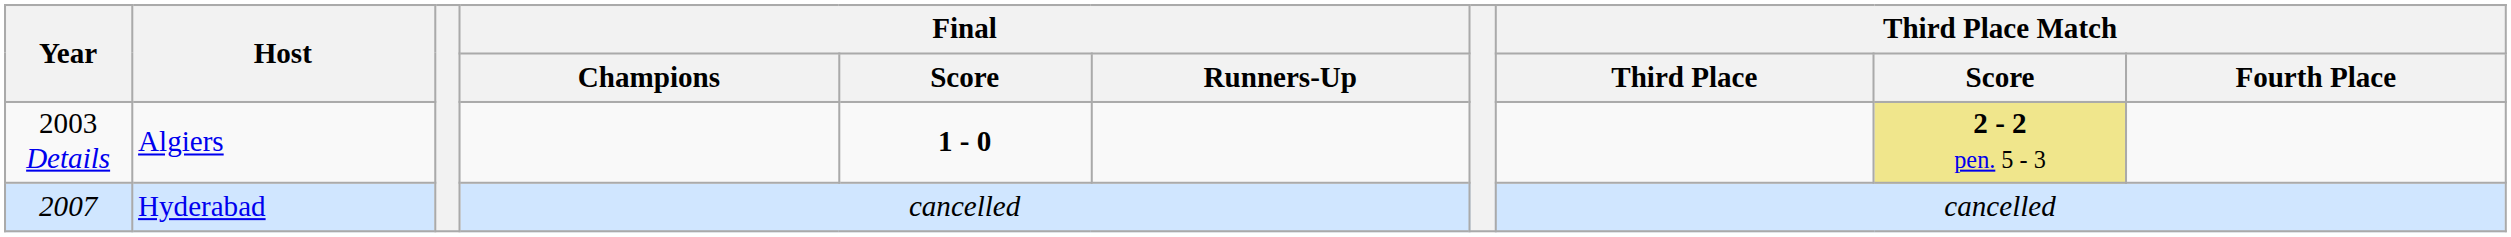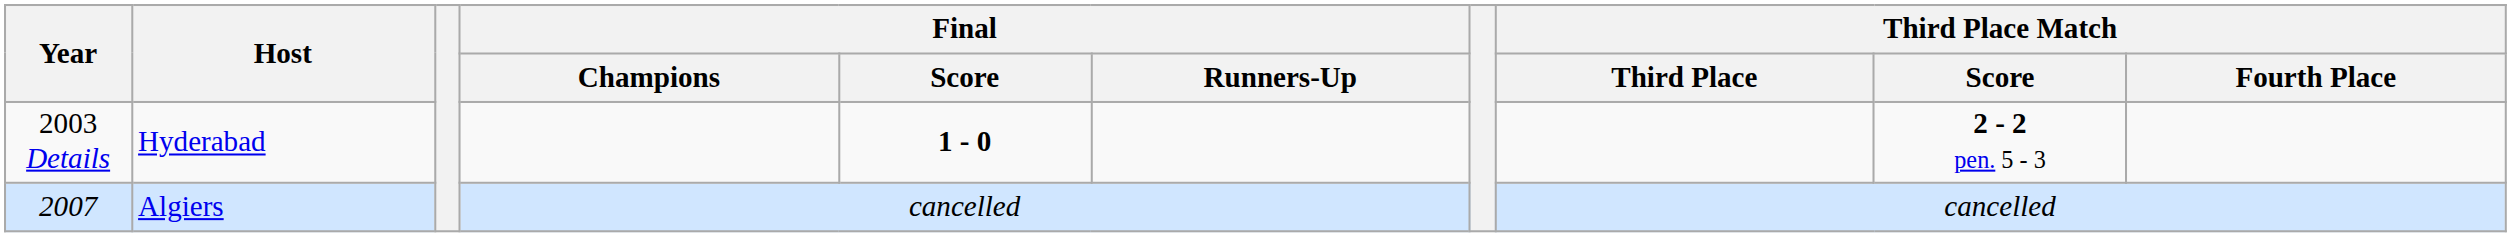2003 Details | Host: Algiers -> Hyderabad
2003 Details | Third Place Match / Score: khaki background -> no background
2007 | Host: Hyderabad -> Algiers
